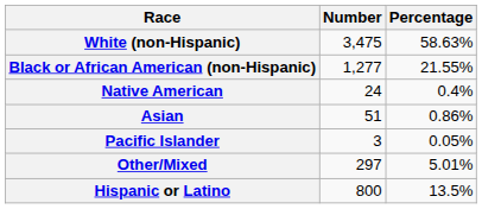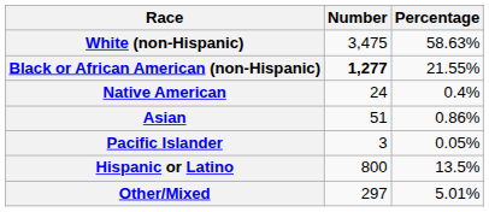Black or African American (non-Hispanic) | Number: normal -> bold
rows swapped: Other/Mixed <-> Hispanic or Latino
